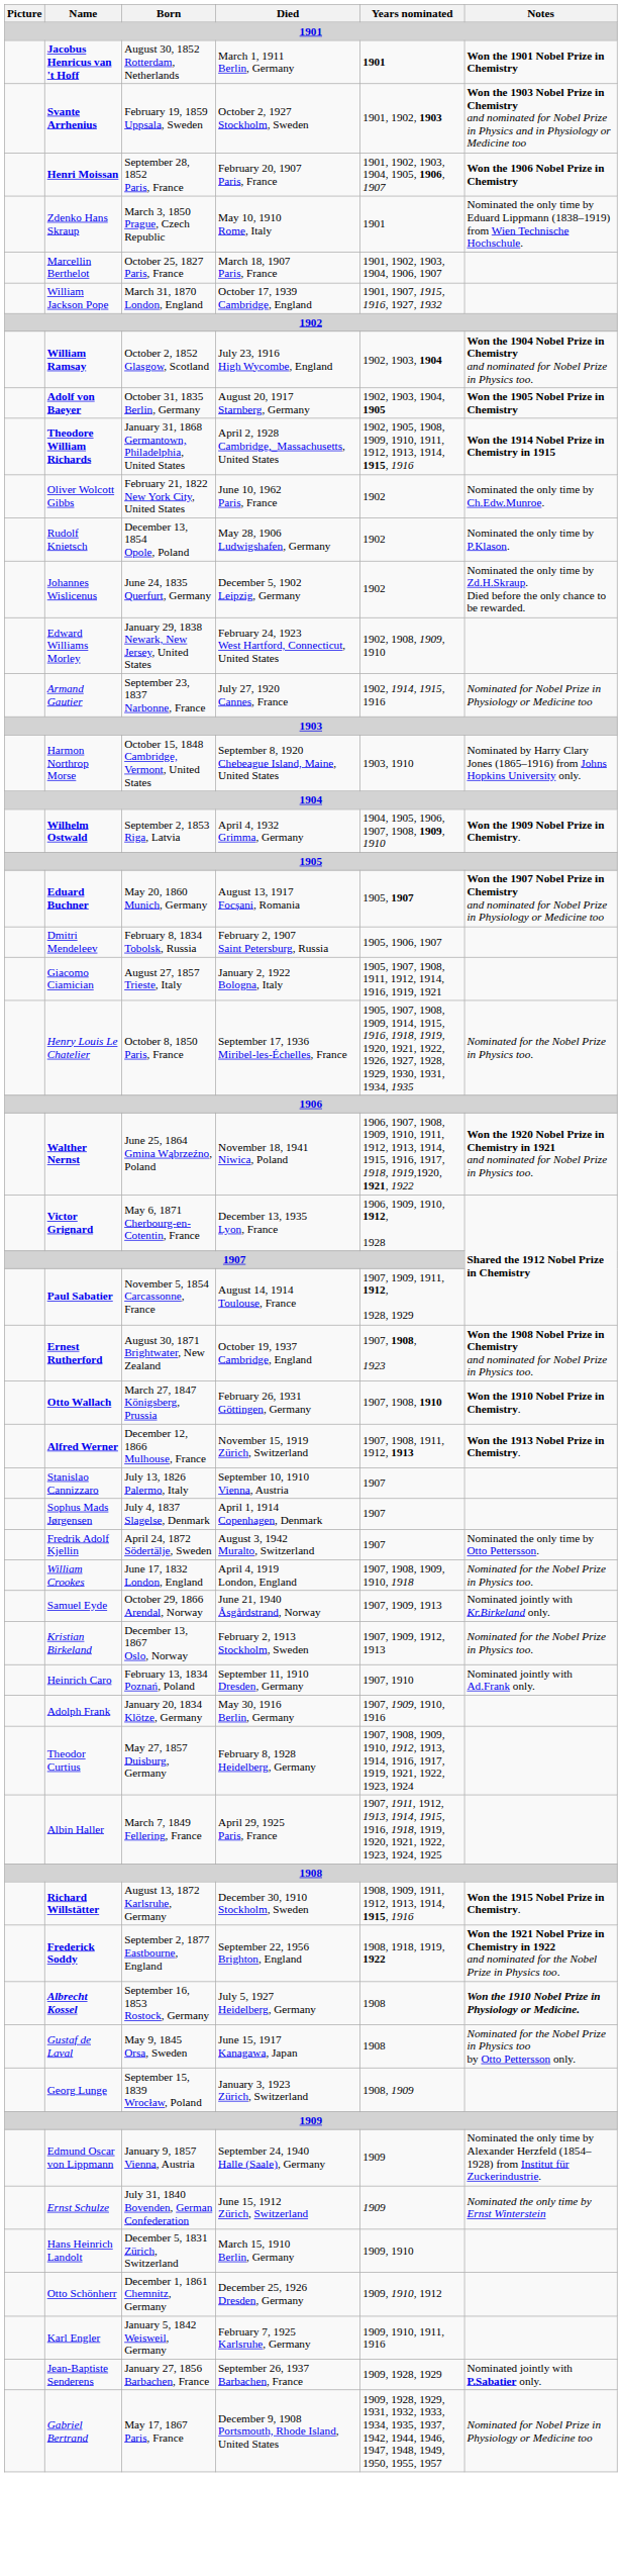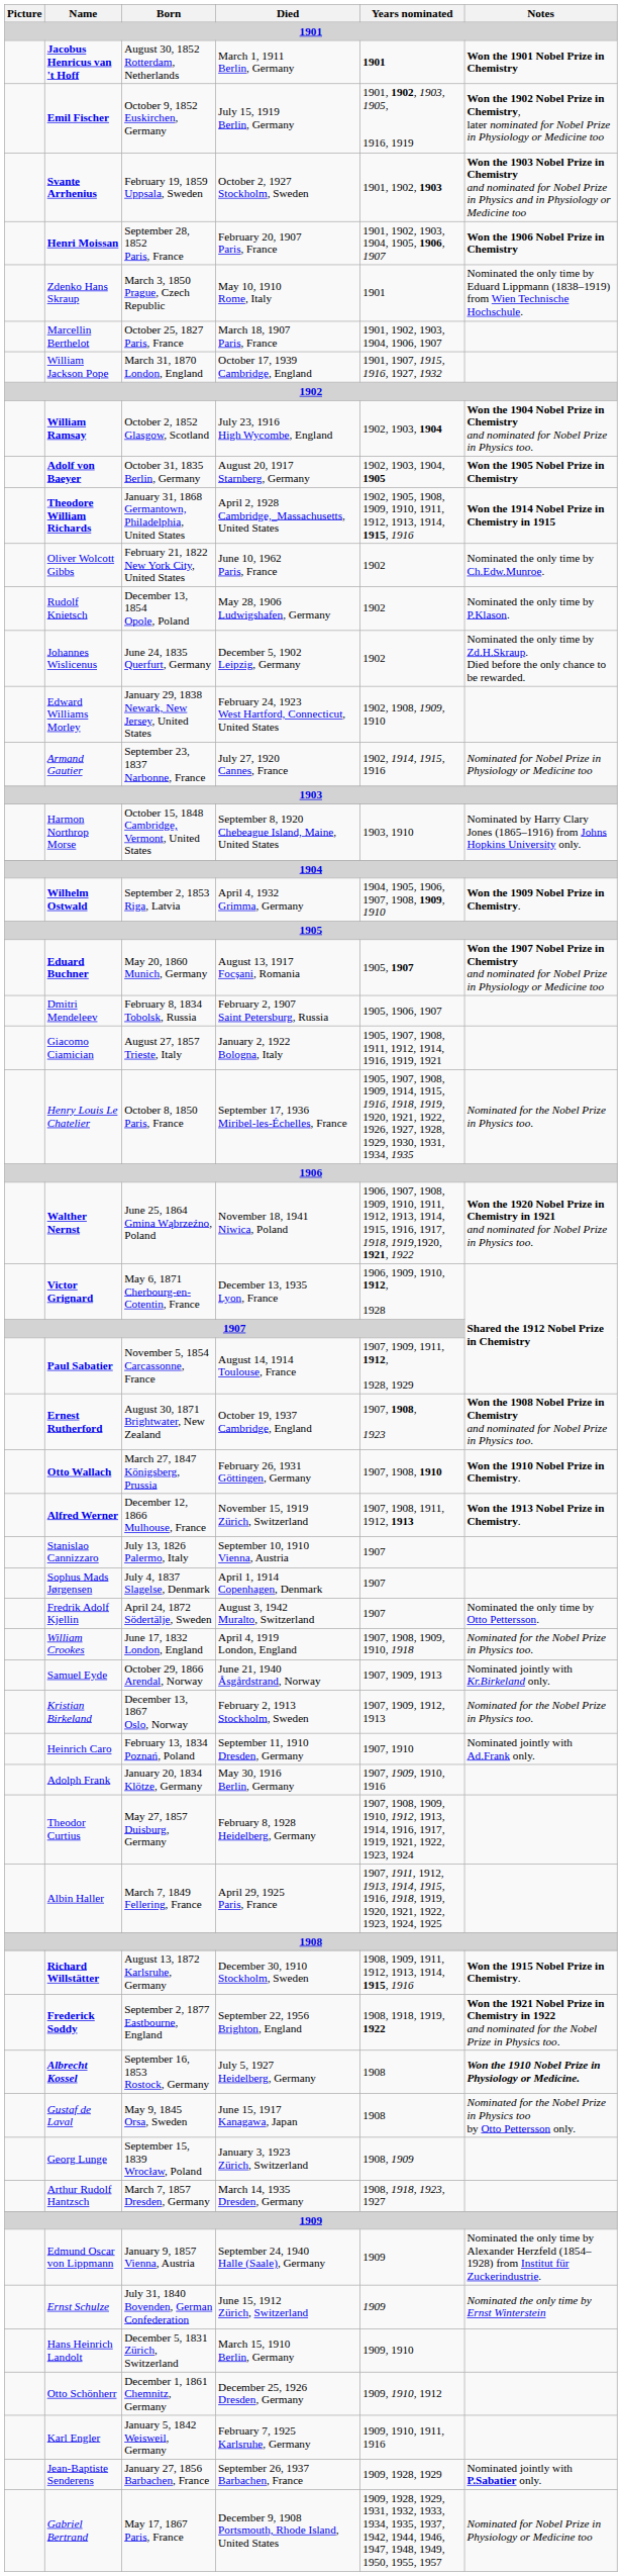+ row: Emil Fischer | October 9, 1852 Euskirchen, Germany | July 15, 1919 Berlin, Germany | 1901, 1902, 1903, 1905, 1916, 1919 | Won the 1902 Nobel Prize in Chemistry, later nominated for Nobel Prize in Physiology or Medicine too
+ row: Arthur Rudolf Hantzsch | March 7, 1857 Dresden, Germany | March 14, 1935 Dresden, Germany | 1908, 1918, 1923, 1927
